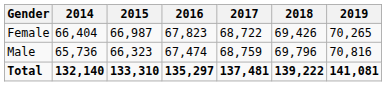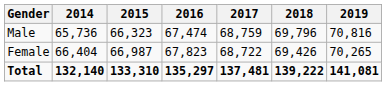rows swapped: Female <-> Male
